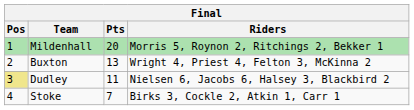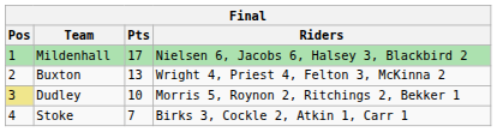Mildenhall | Pts: 20 -> 17
Mildenhall | Riders: Morris 5, Roynon 2, Ritchings 2, Bekker 1 -> Nielsen 6, Jacobs 6, Halsey 3, Blackbird 2
Dudley | Pts: 11 -> 10
Dudley | Riders: Nielsen 6, Jacobs 6, Halsey 3, Blackbird 2 -> Morris 5, Roynon 2, Ritchings 2, Bekker 1
